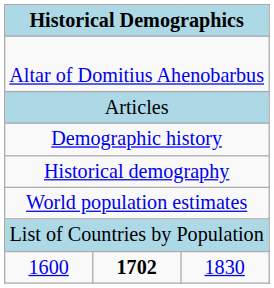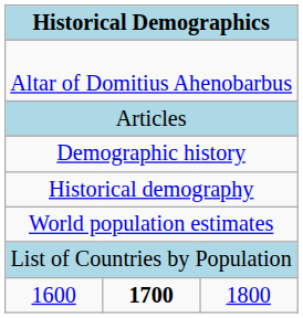1600 | column 2: 1702 -> 1700
1600 | column 3: 1830 -> 1800
